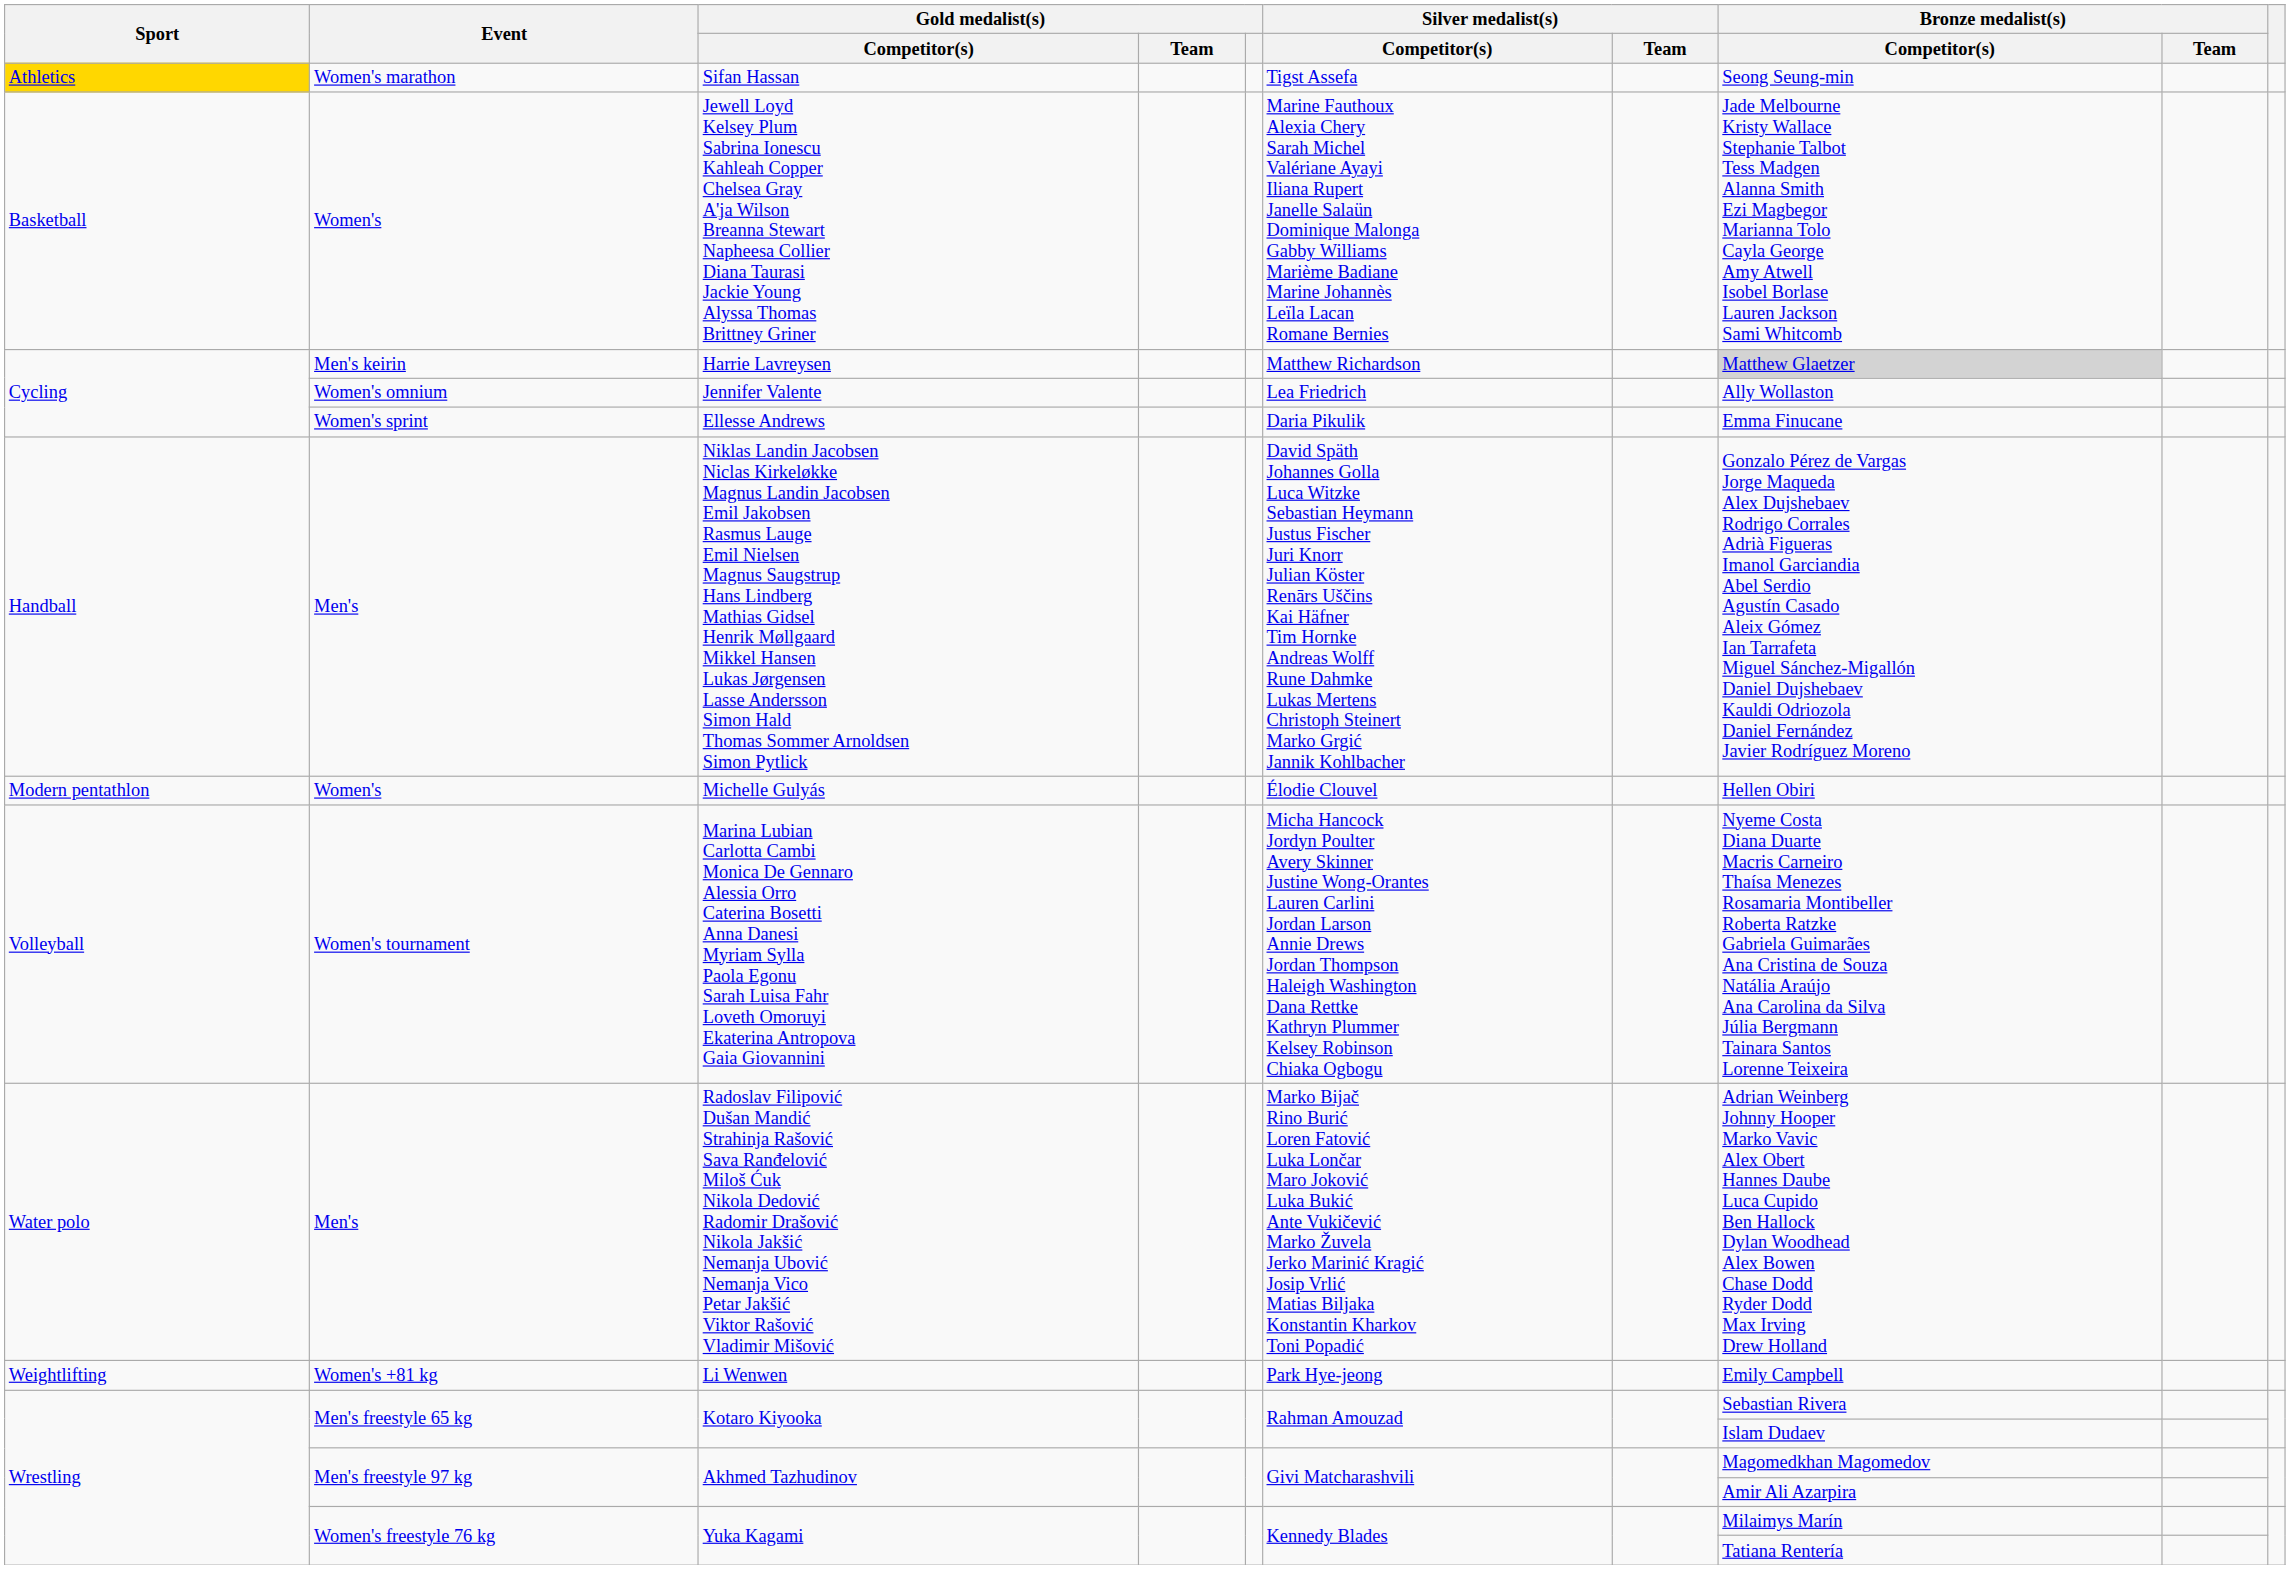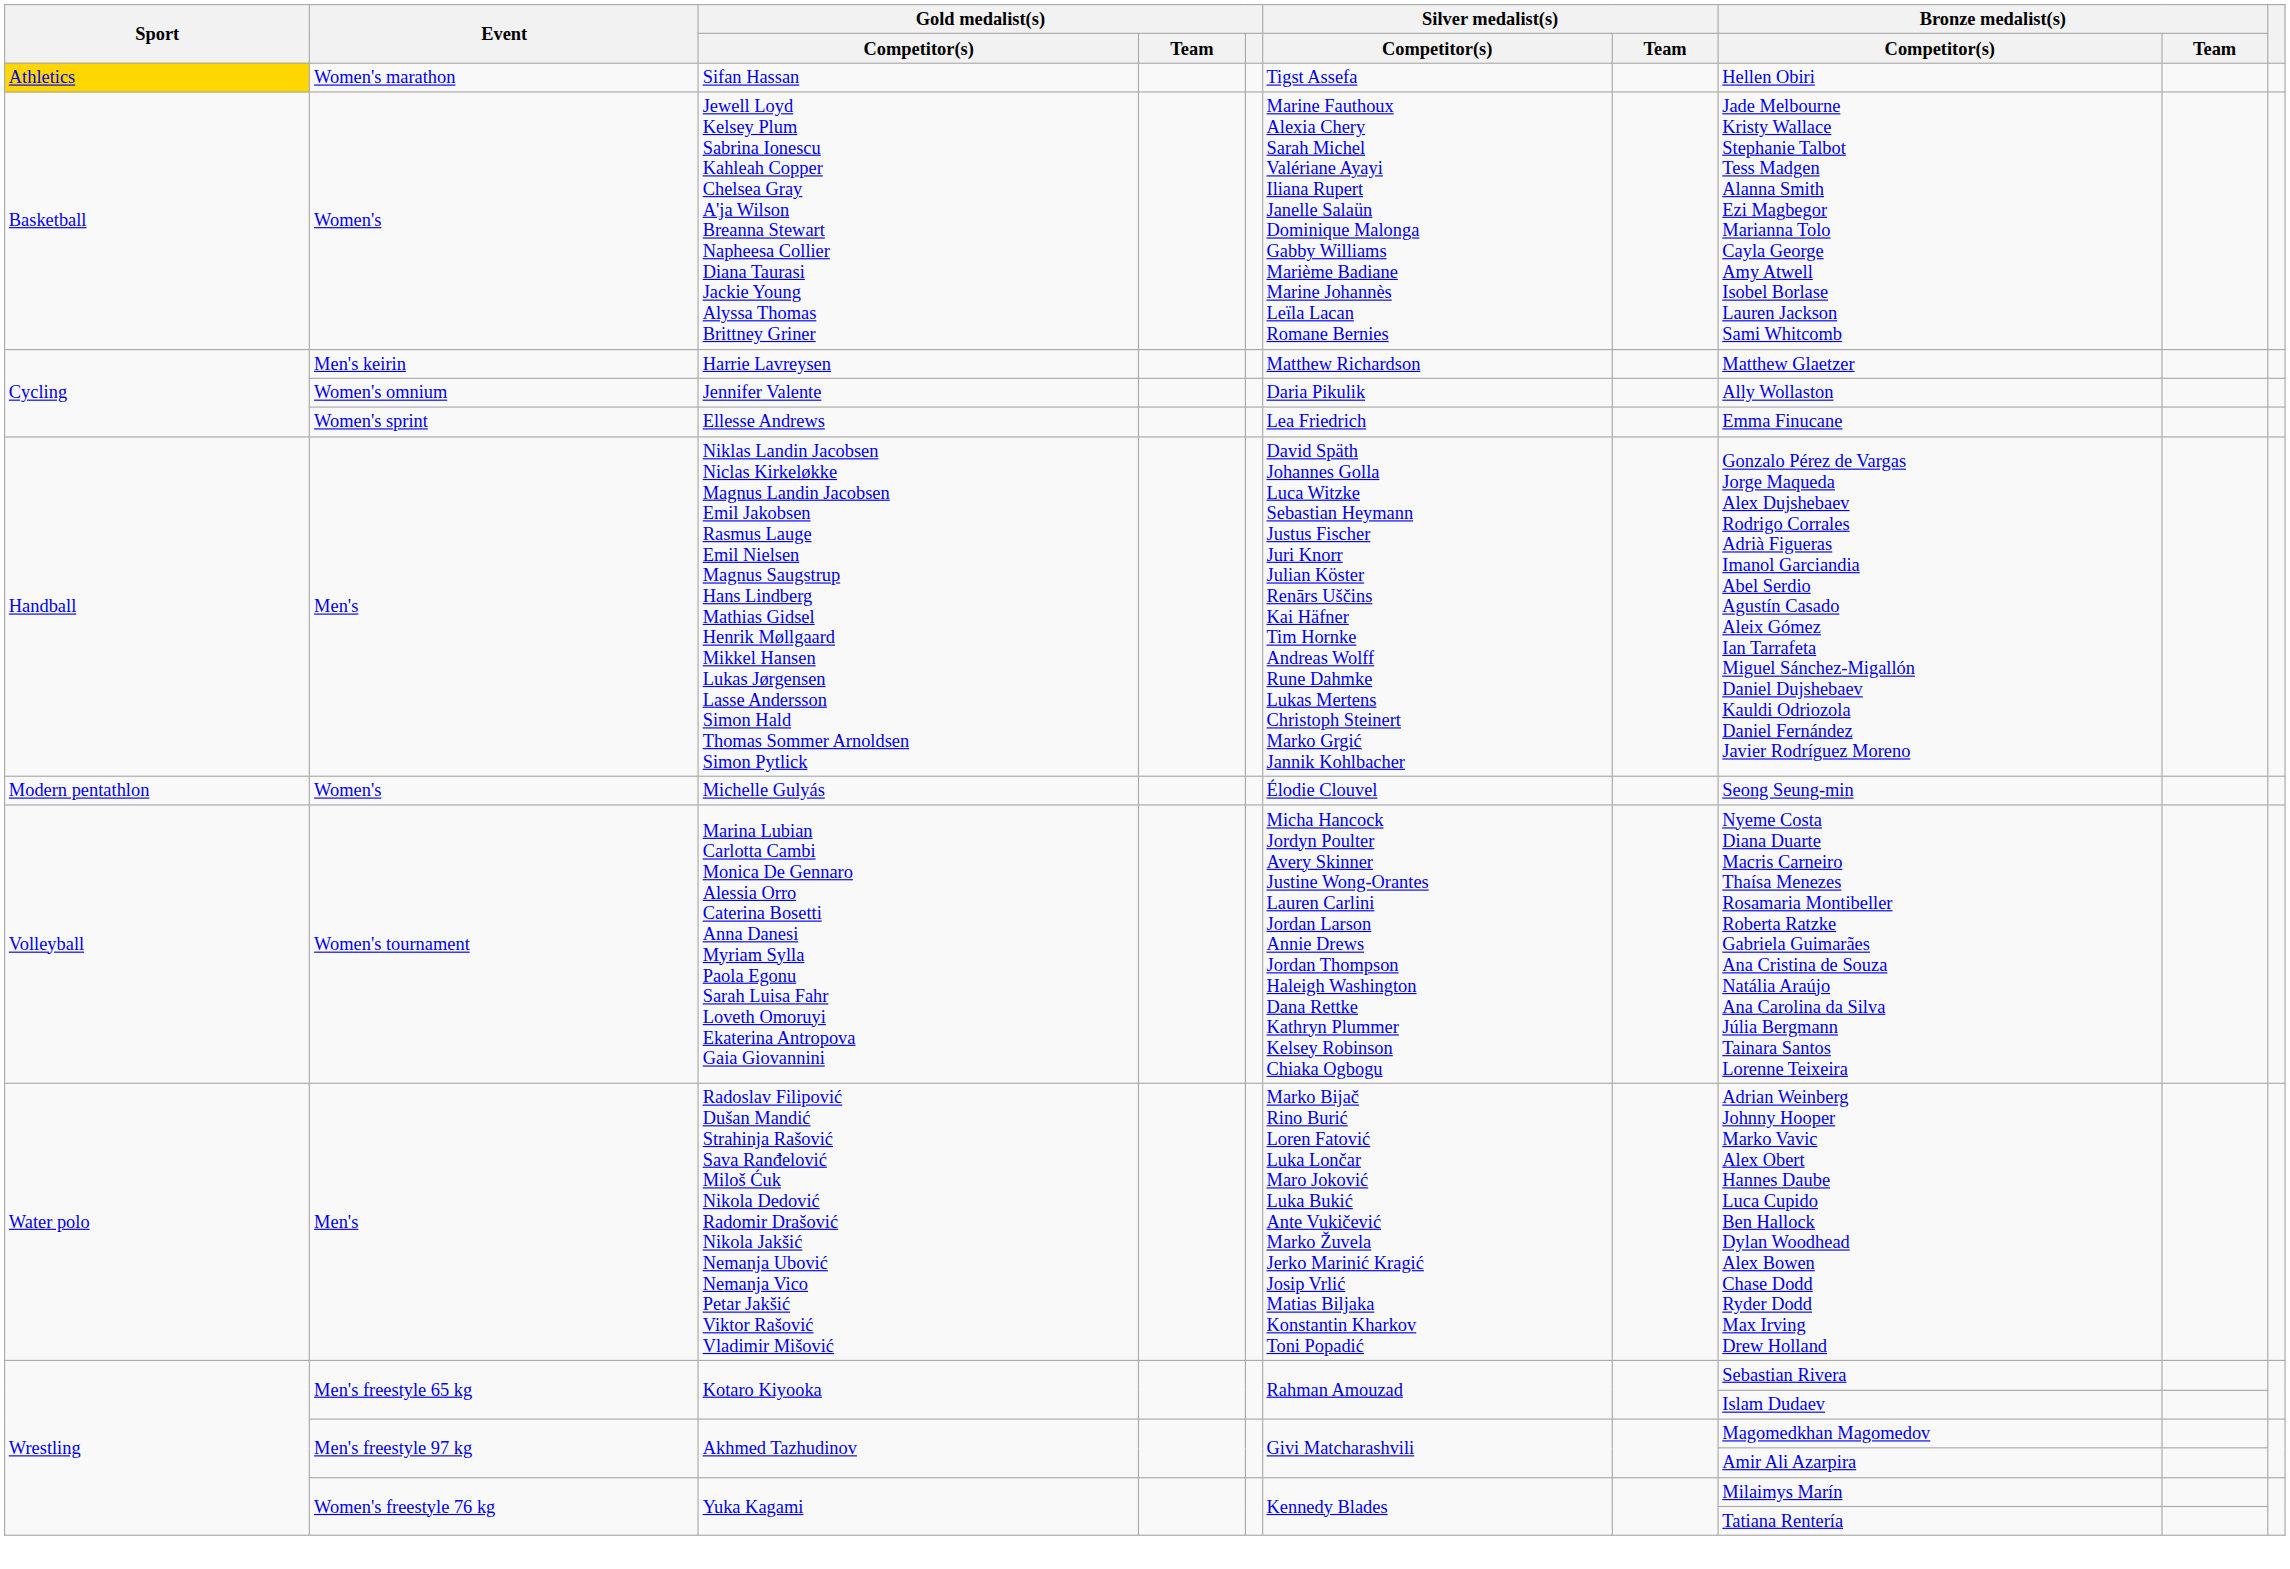Sifan Hassan | Bronze medalist(s) / Competitor(s): Seong Seung-min -> Hellen Obiri
Harrie Lavreysen | Bronze medalist(s) / Competitor(s): lightgrey background -> no background
Jennifer Valente | Silver medalist(s) / Competitor(s): Lea Friedrich -> Daria Pikulik
Ellesse Andrews | Silver medalist(s) / Competitor(s): Daria Pikulik -> Lea Friedrich
Michelle Gulyás | Bronze medalist(s) / Competitor(s): Hellen Obiri -> Seong Seung-min
- row: Weightlifting | Women's +81 kg | Li Wenwen | Park Hye-jeong | Emily Campbell
